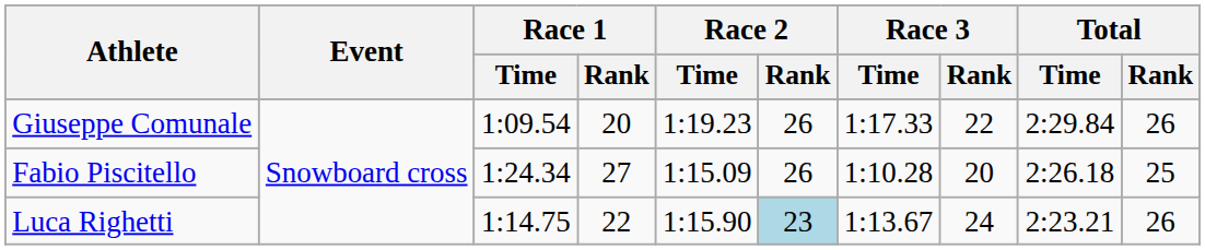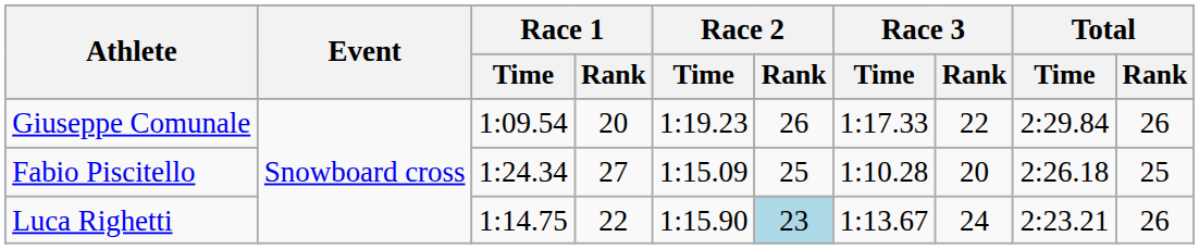Fabio Piscitello | Race 2 / Rank: 26 -> 25
